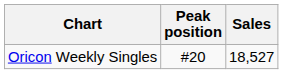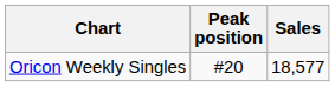Oricon Weekly Singles | Sales: 18,527 -> 18,577
